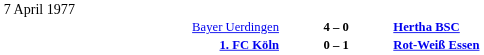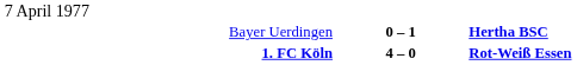Bayer Uerdingen | column 2: 4 – 0 -> 0 – 1
1. FC Köln | column 2: 0 – 1 -> 4 – 0
